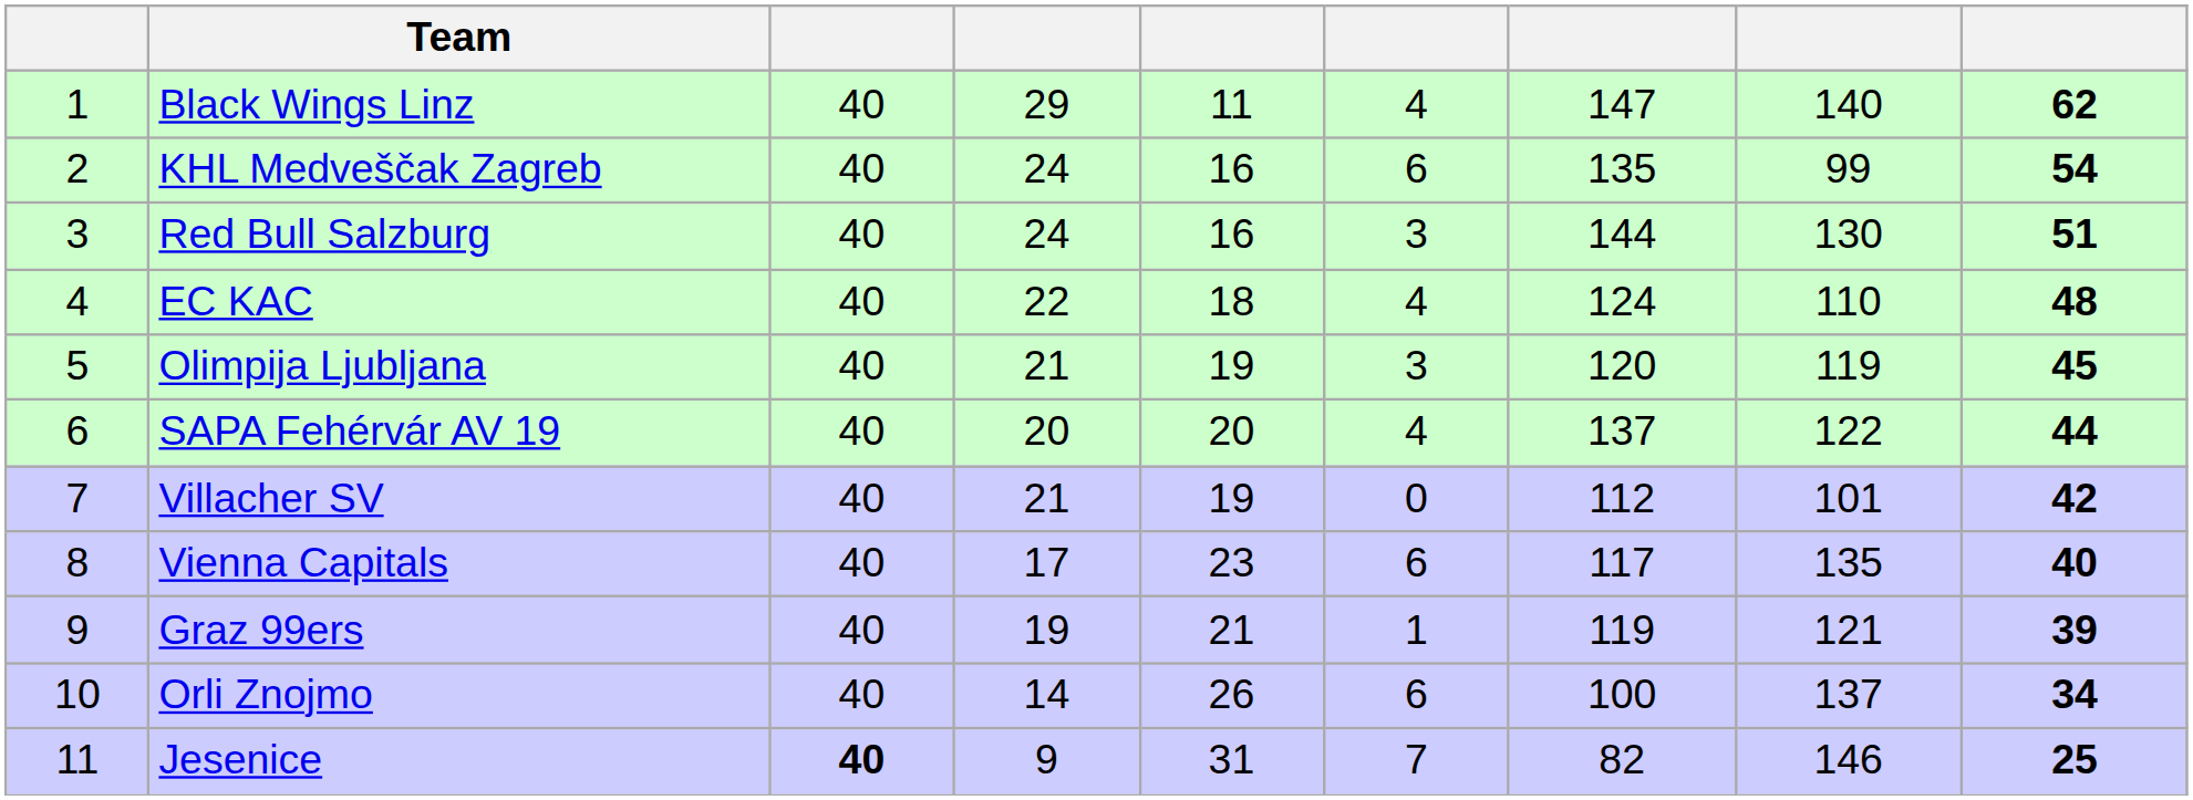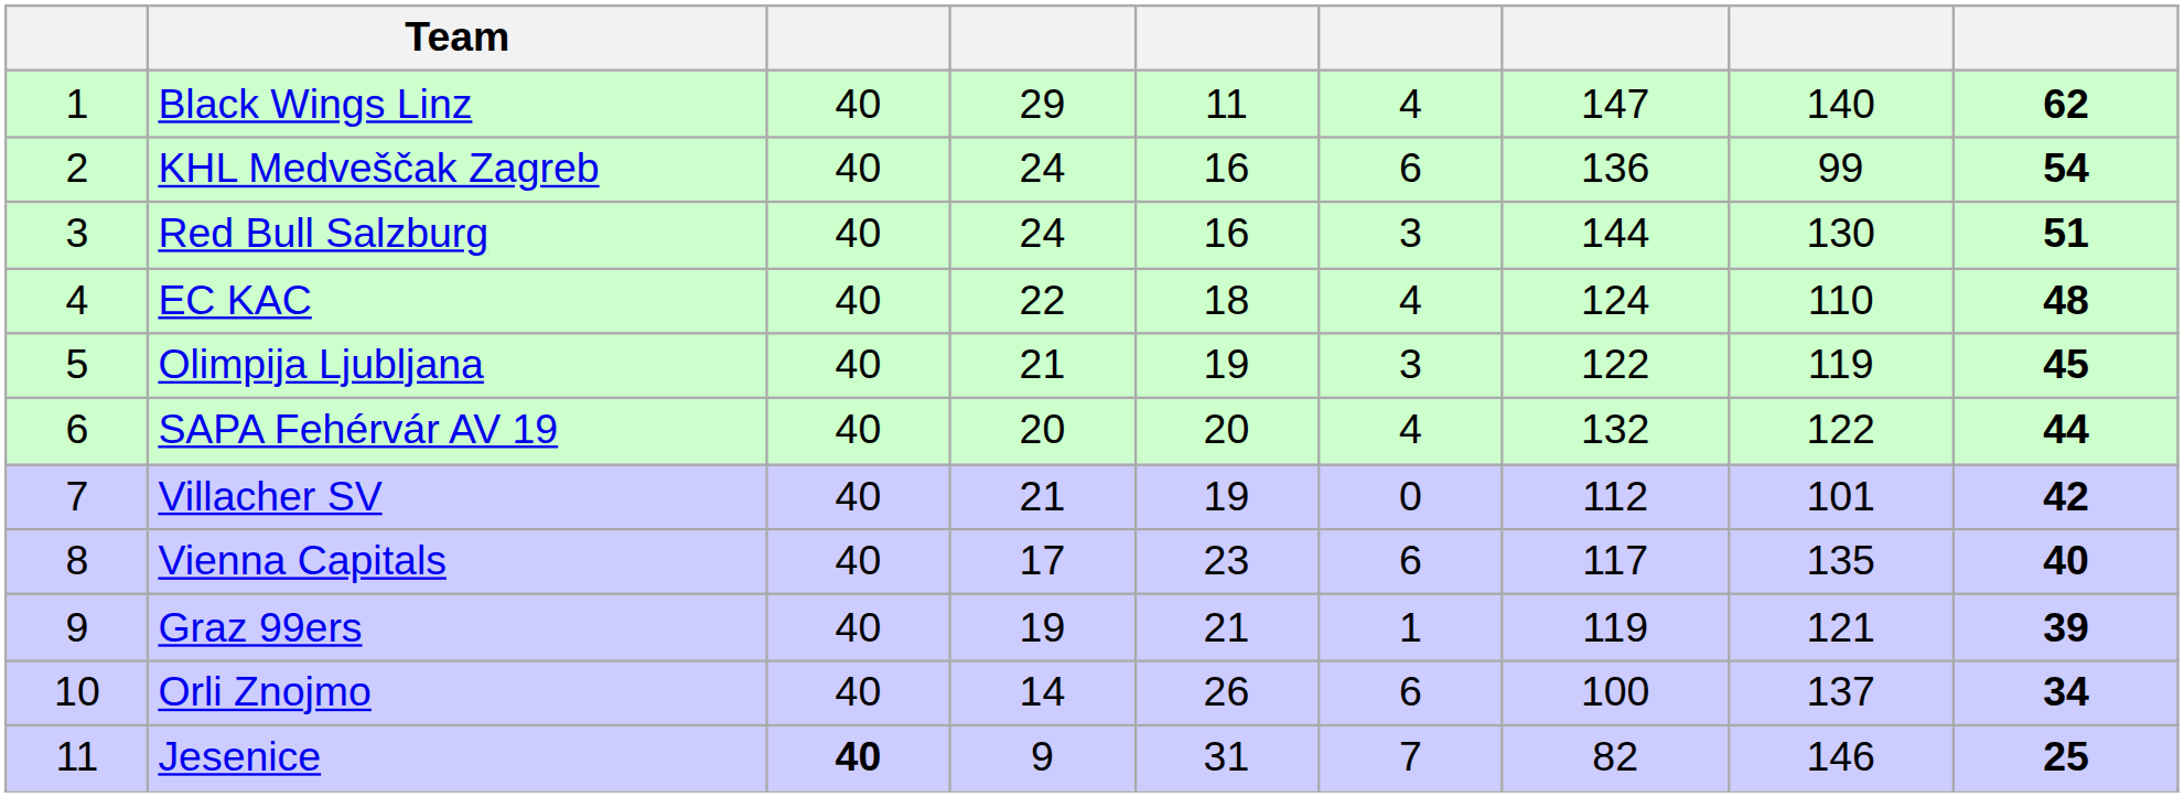KHL Medveščak Zagreb | column 7: 135 -> 136
Olimpija Ljubljana | column 7: 120 -> 122
SAPA Fehérvár AV 19 | column 7: 137 -> 132
